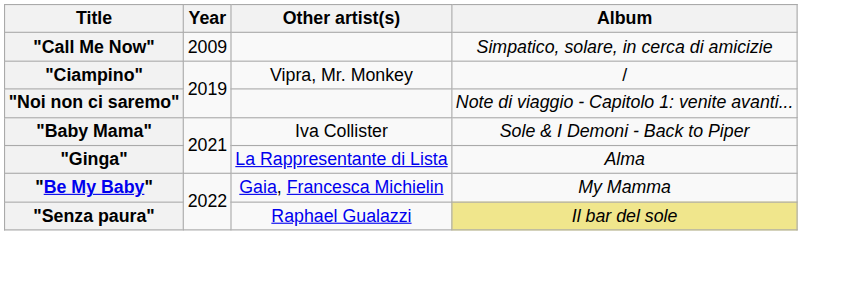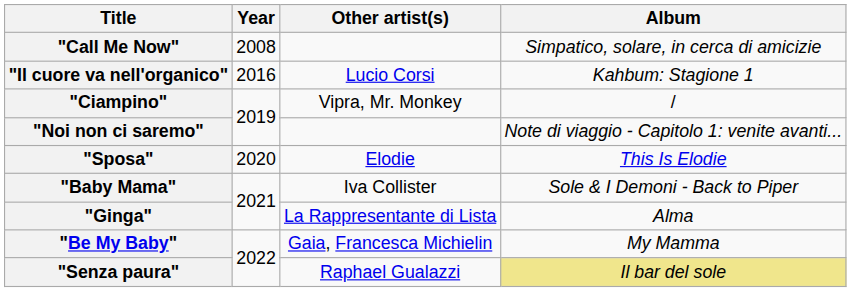"Call Me Now" | Year: 2009 -> 2008
+ row: "Il cuore va nell'organico" | 2016 | Lucio Corsi | Kahbum: Stagione 1
+ row: "Sposa" | 2020 | Elodie | This Is Elodie
